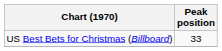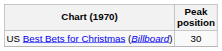US Best Bets for Christmas (Billboard) | Peak position: 33 -> 30
